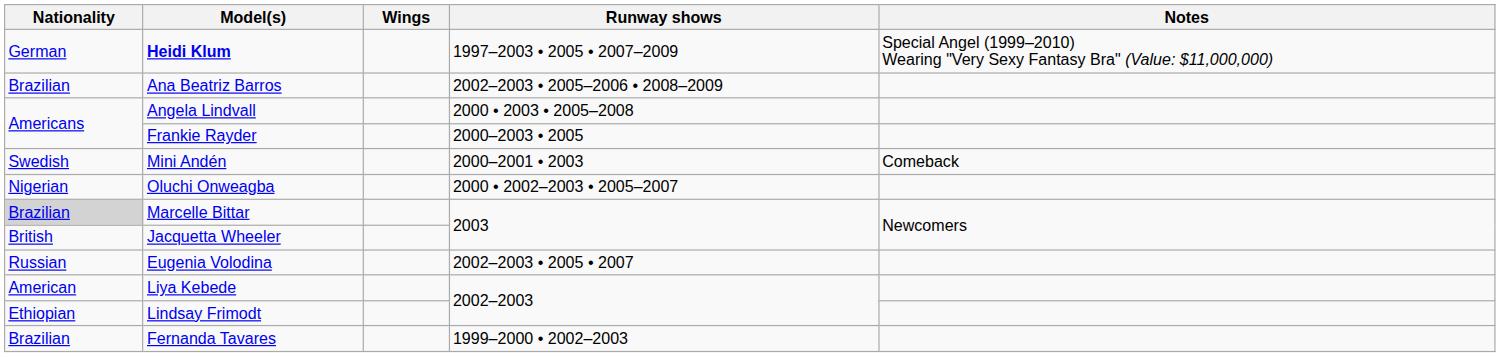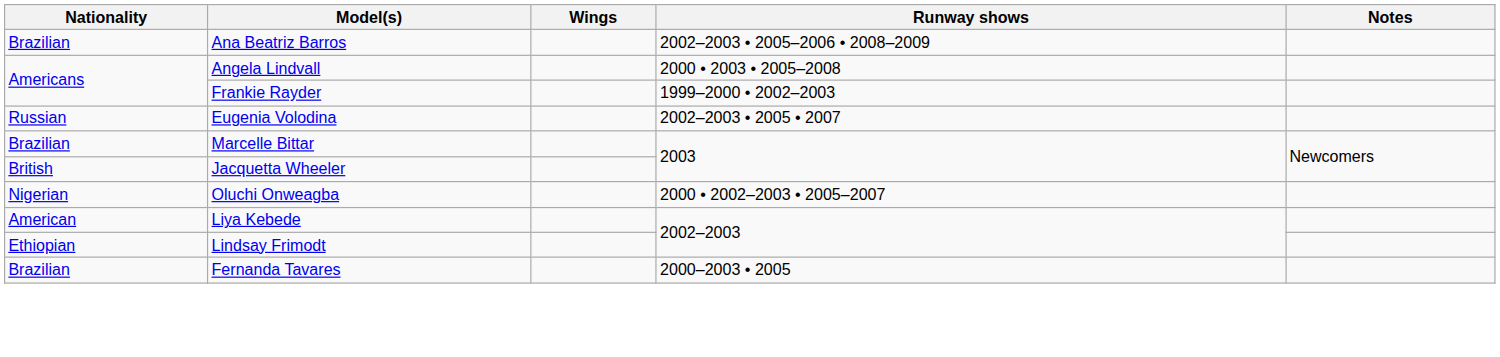- row: German | Heidi Klum | 1997–2003 • 2005 • 2007–2009 | Special Angel (1999–2010) Wearing "Very Sexy Fantasy Bra" (Value: $11,000,000)
Frankie Rayder | Runway shows: 2000–2003 • 2005 -> 1999–2000 • 2002–2003
- row: Swedish | Mini Andén | 2000–2001 • 2003 | Comeback
rows swapped: Eugenia Volodina <-> Oluchi Onweagba
Marcelle Bittar | Nationality: lightgrey background -> no background
Fernanda Tavares | Runway shows: 1999–2000 • 2002–2003 -> 2000–2003 • 2005
